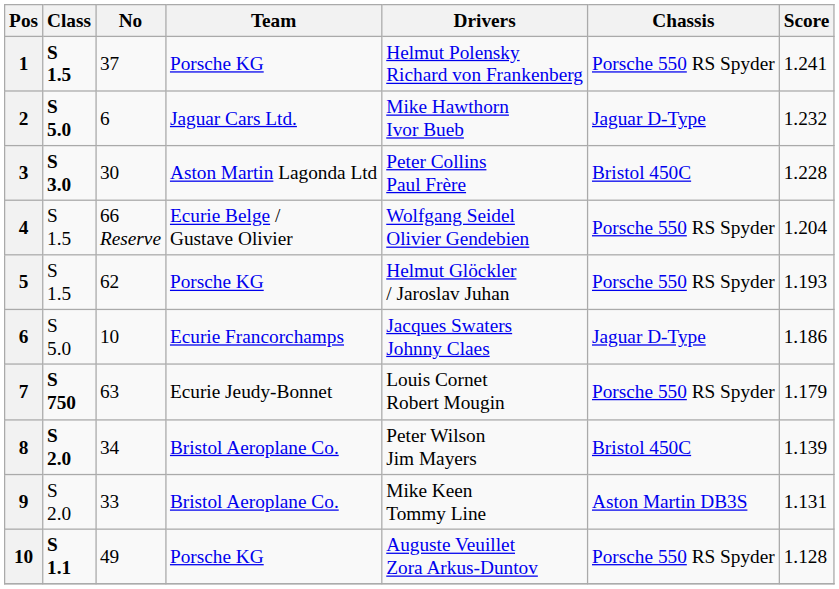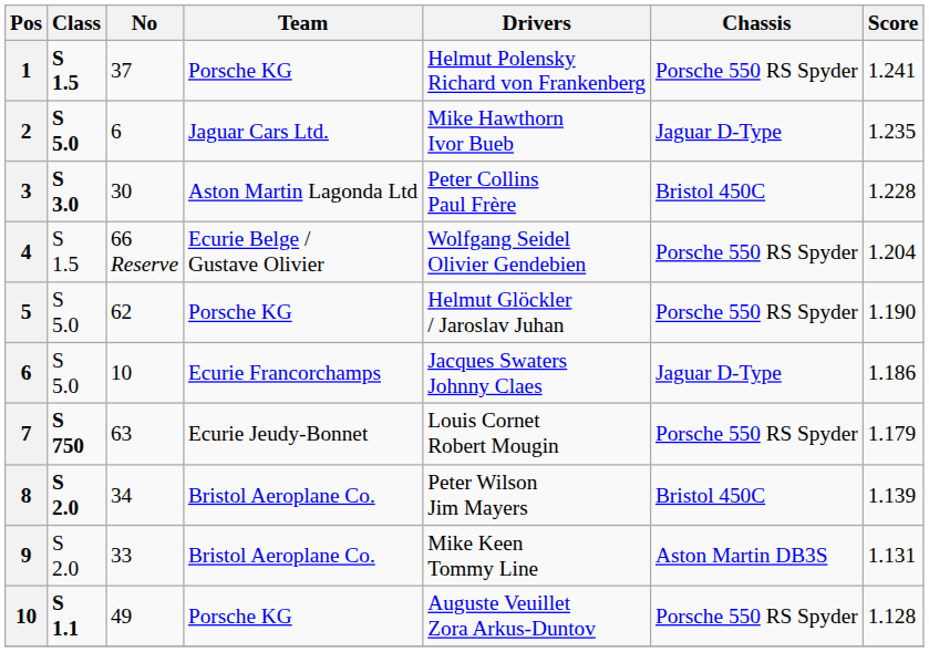2 | Score: 1.232 -> 1.235
5 | Class: S 1.5 -> S 5.0
5 | Score: 1.193 -> 1.190
